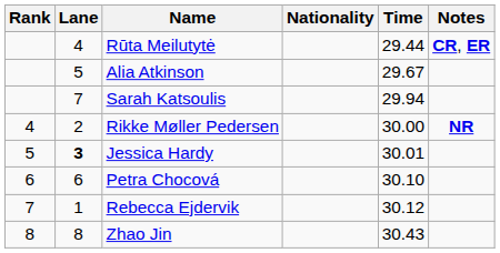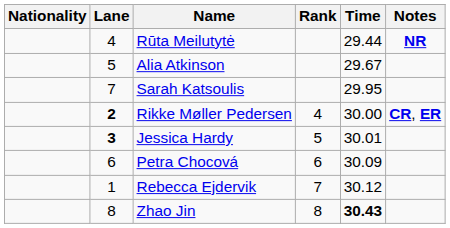columns swapped: Rank <-> Nationality
Rūta Meilutytė | Notes: CR, ER -> NR
Sarah Katsoulis | Time: 29.94 -> 29.95
Rikke Møller Pedersen | Lane: normal -> bold
Rikke Møller Pedersen | Notes: NR -> CR, ER
Petra Chocová | Time: 30.10 -> 30.09
Zhao Jin | Time: normal -> bold
